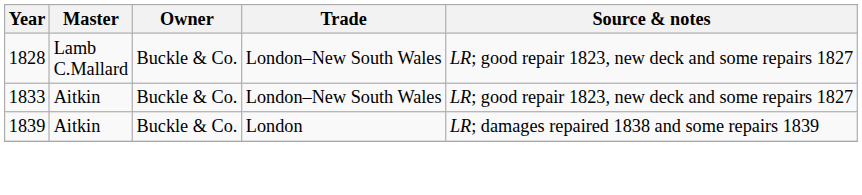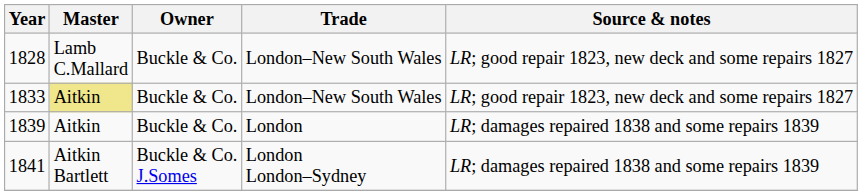1833 | Master: no background -> khaki background
+ row: 1841 | Aitkin Bartlett | Buckle & Co. J.Somes | London London–Sydney | LR; damages repaired 1838 and some repairs 1839
